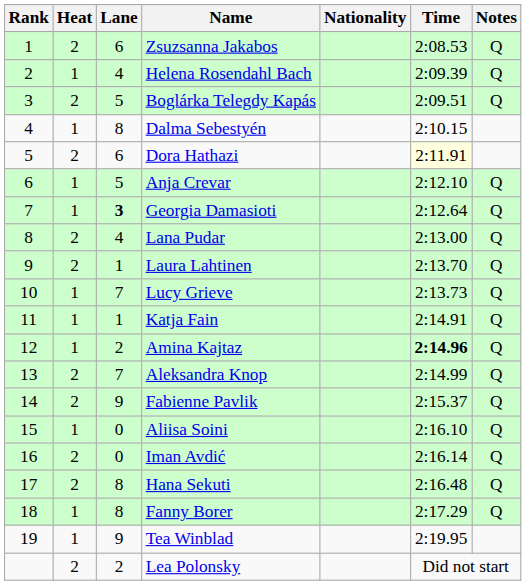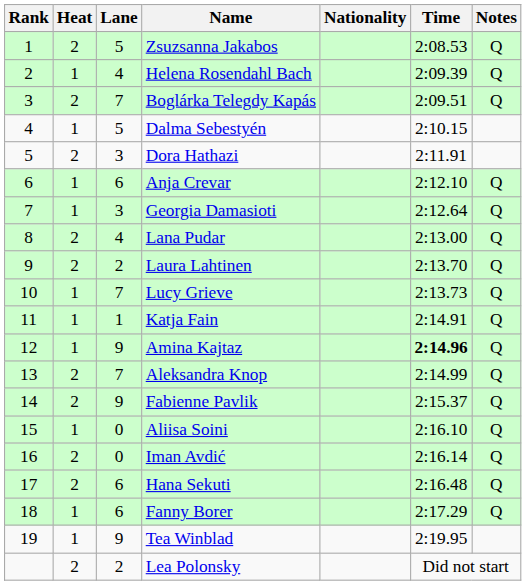Zsuzsanna Jakabos | Lane: 6 -> 5
Boglárka Telegdy Kapás | Lane: 5 -> 7
Dalma Sebestyén | Lane: 8 -> 5
Dora Hathazi | Lane: 6 -> 3
Dora Hathazi | Time: lightyellow background -> no background
Anja Crevar | Lane: 5 -> 6
Georgia Damasioti | Lane: bold -> normal
Laura Lahtinen | Lane: 1 -> 2
Amina Kajtaz | Lane: 2 -> 9
Hana Sekuti | Lane: 8 -> 6
Fanny Borer | Lane: 8 -> 6
